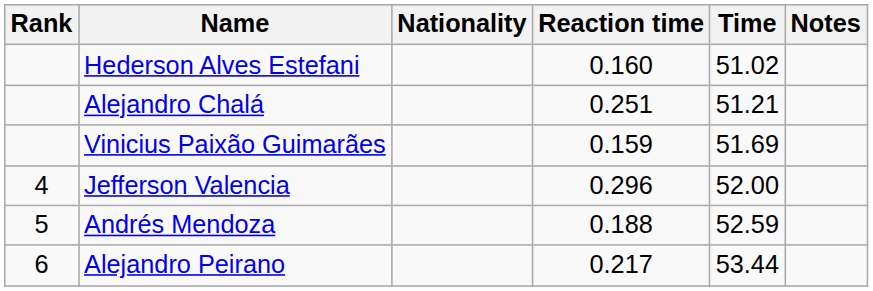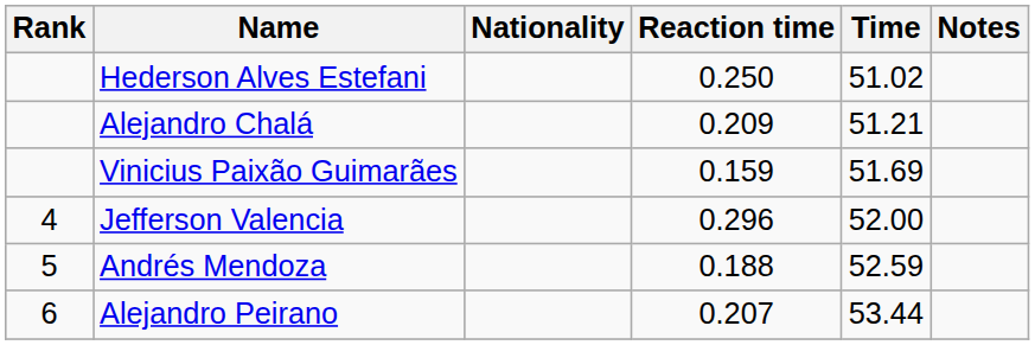Hederson Alves Estefani | Reaction time: 0.160 -> 0.250
Alejandro Chalá | Reaction time: 0.251 -> 0.209
Alejandro Peirano | Reaction time: 0.217 -> 0.207
